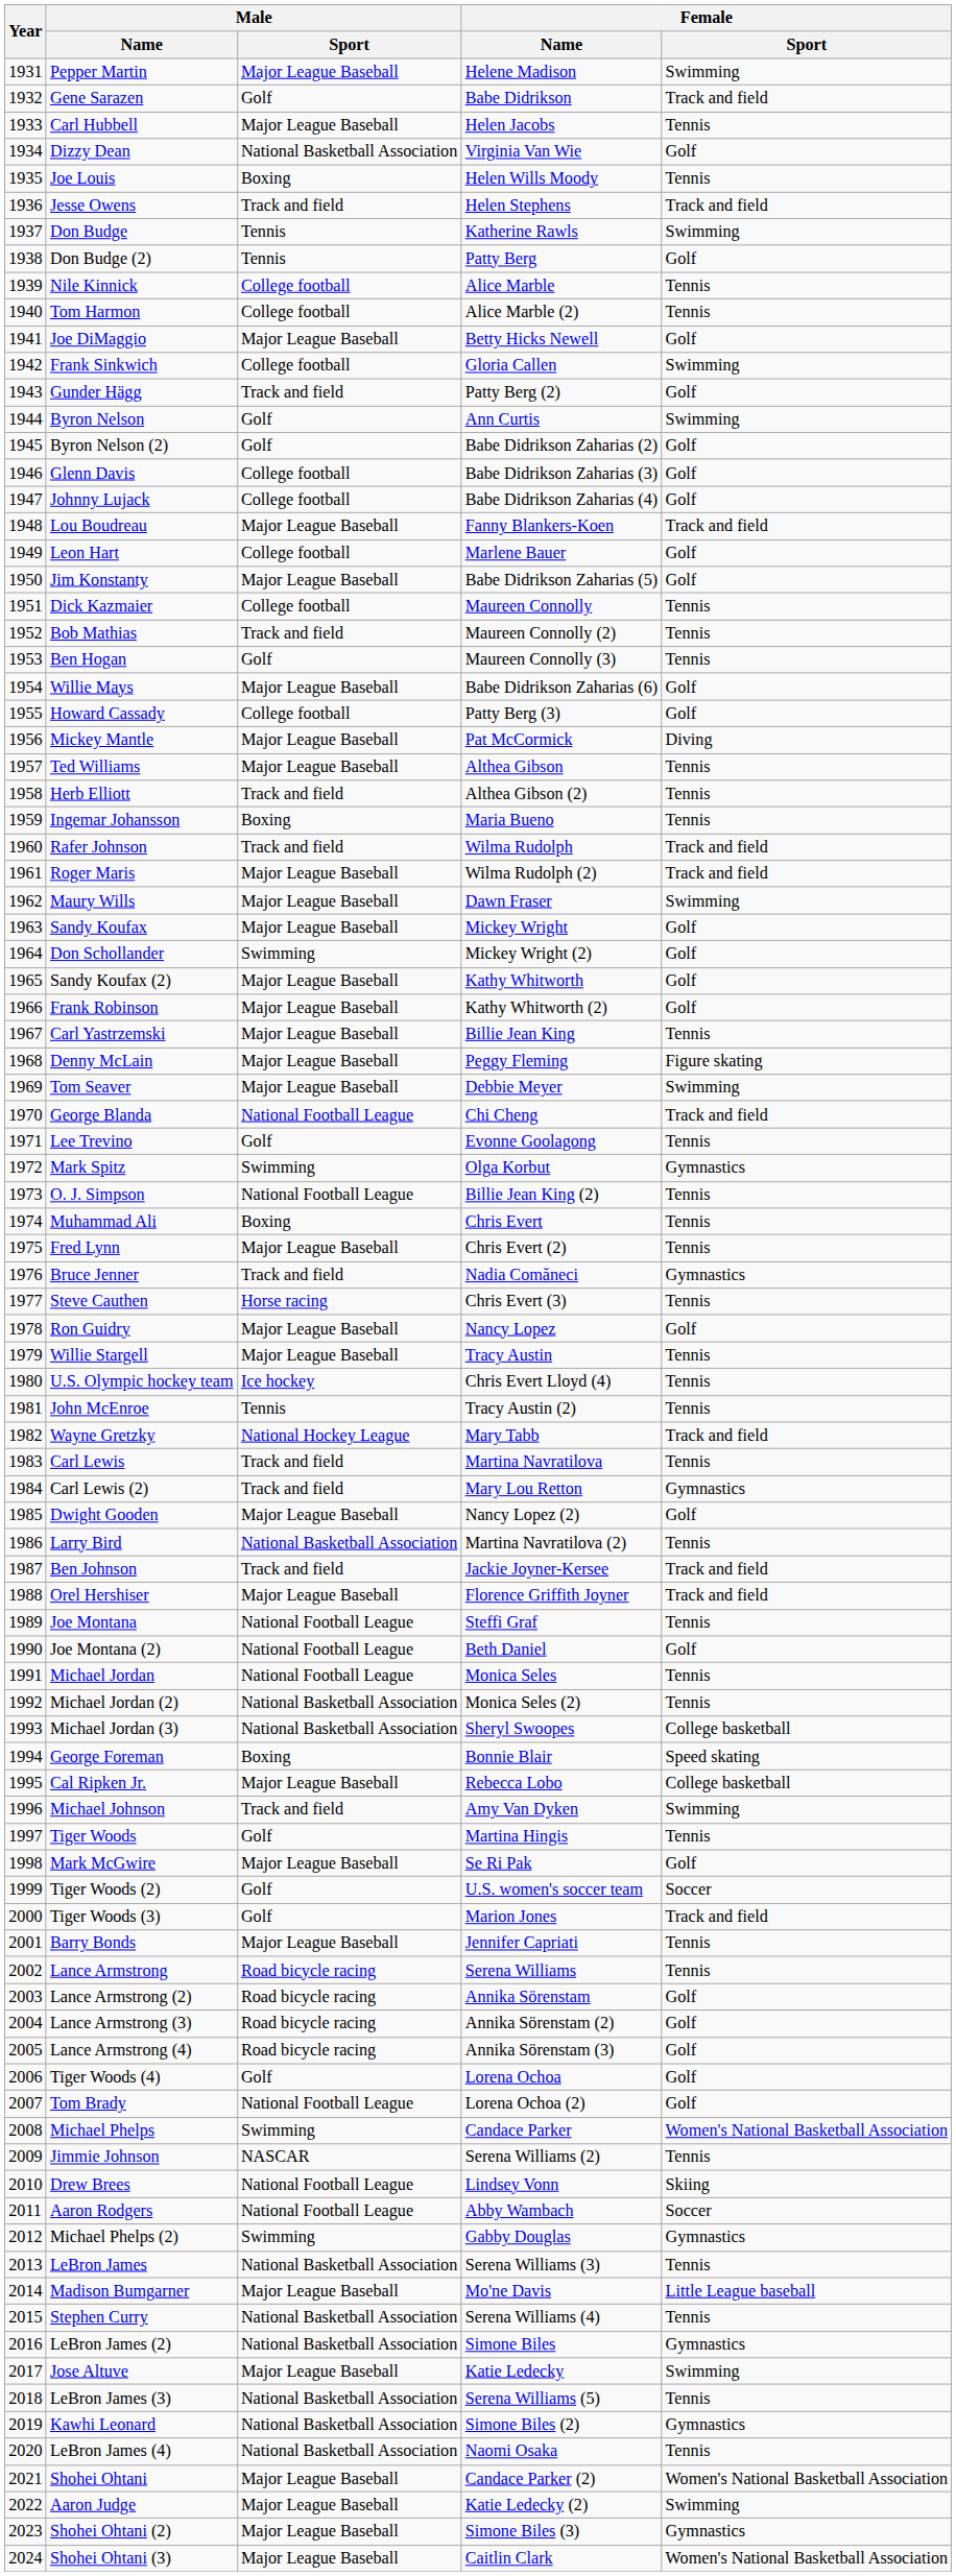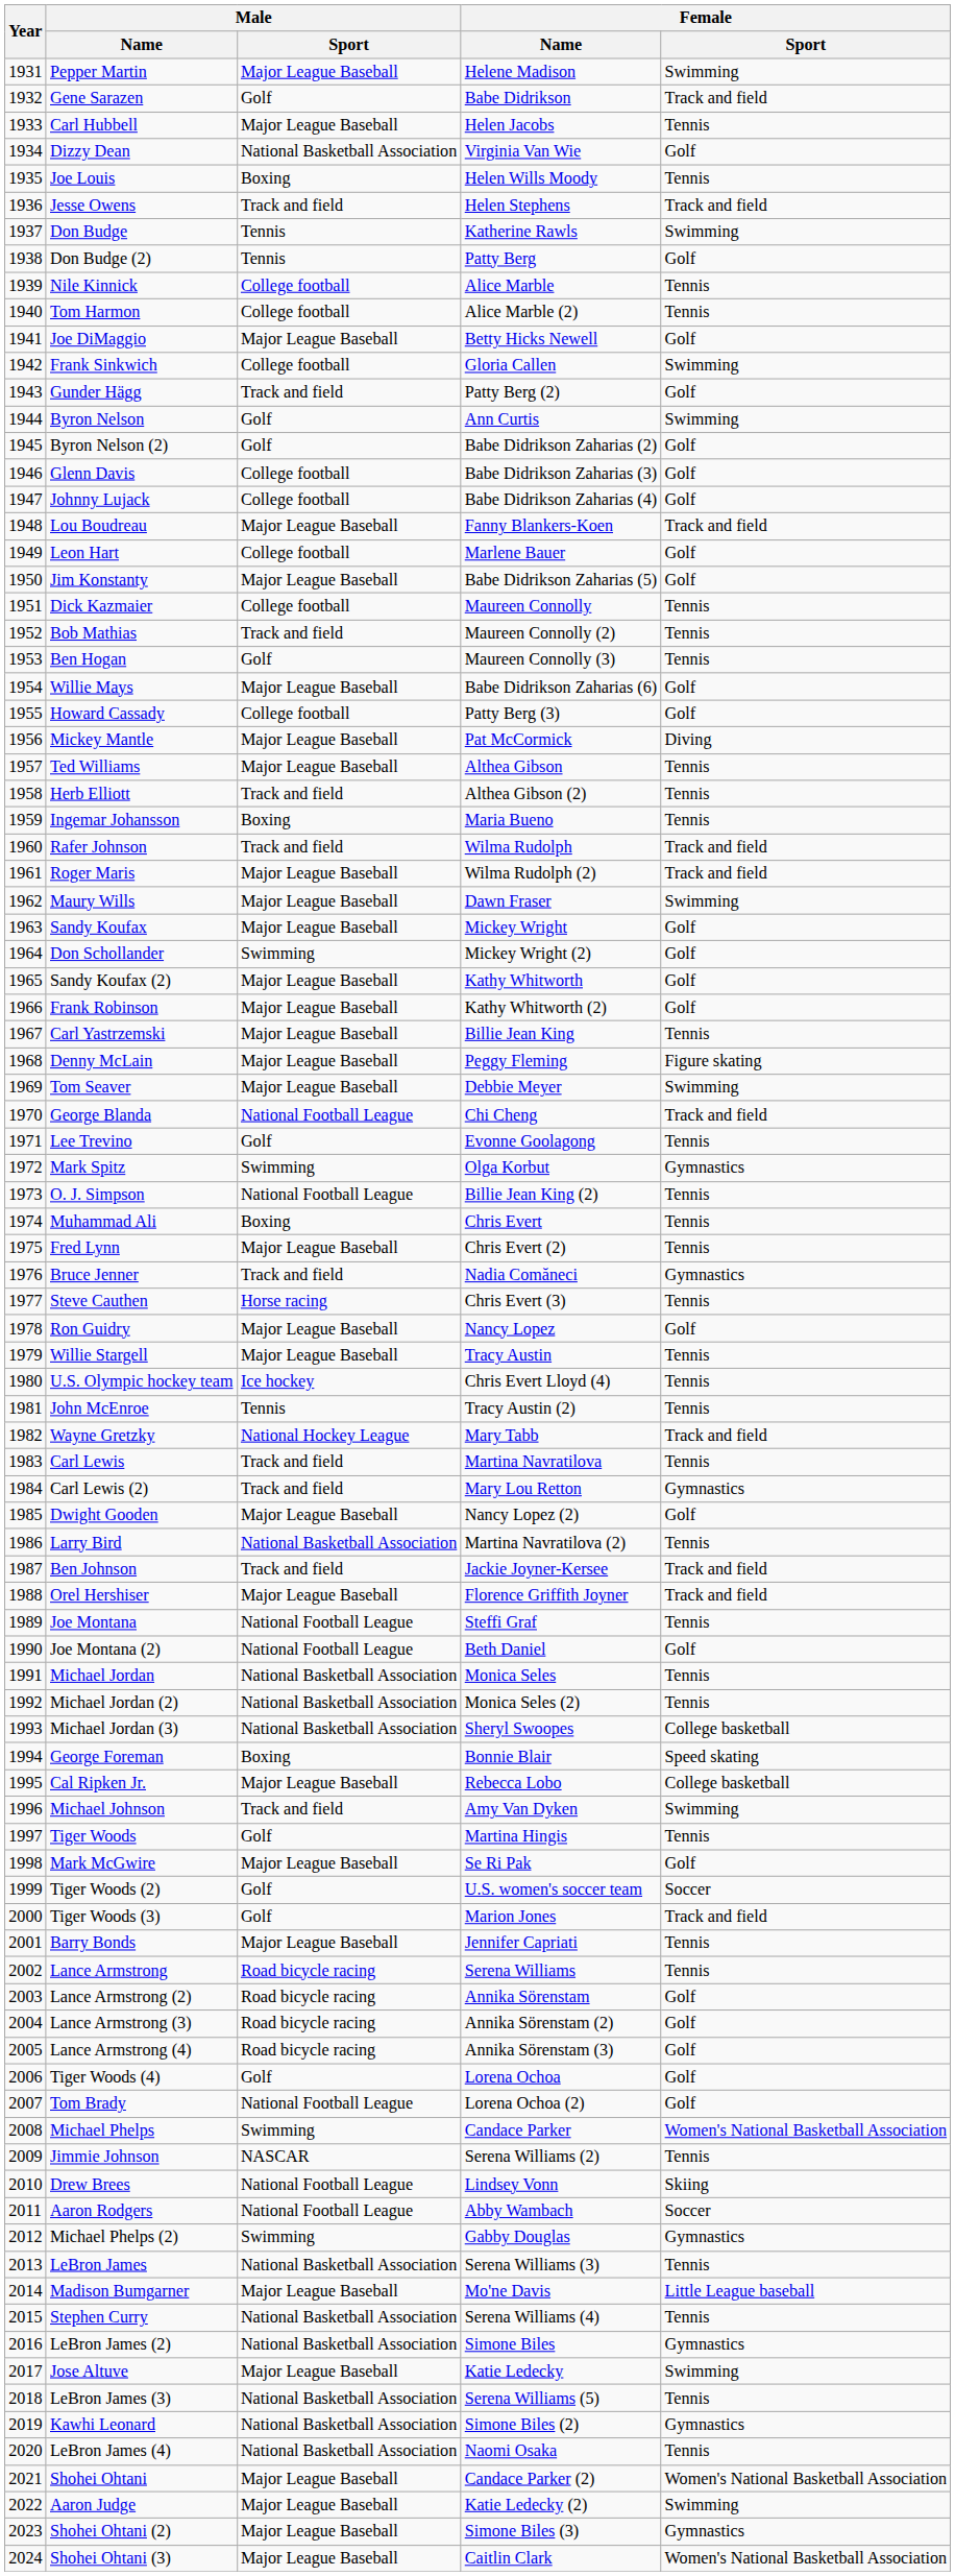Michael Jordan | Male / Sport: National Football League -> National Basketball Association
